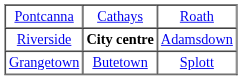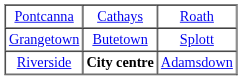rows swapped: Riverside <-> Grangetown
